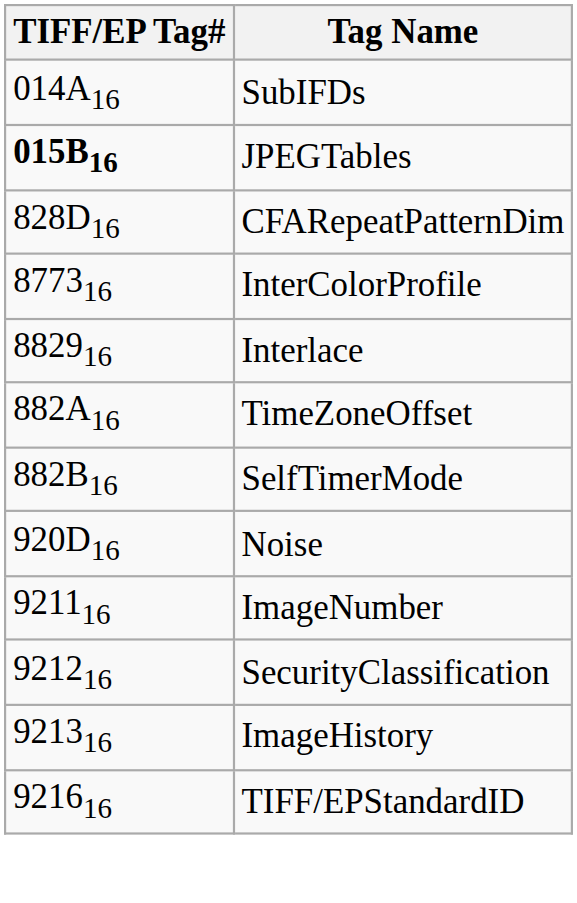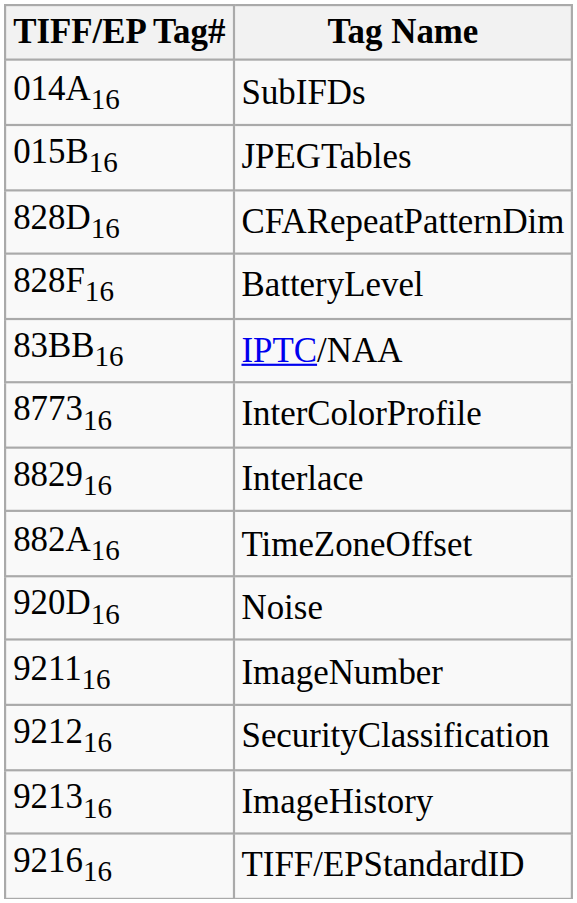JPEGTables | TIFF/EP Tag#: bold -> normal
+ row: 828F16 | BatteryLevel
+ row: 83BB16 | IPTC/NAA
- row: 882B16 | SelfTimerMode
